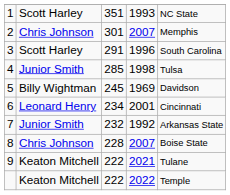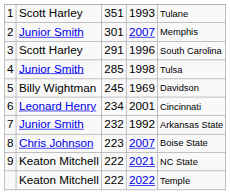1 | column 5: NC State -> Tulane
2 | column 2: Chris Johnson -> Junior Smith
8 | column 3: 228 -> 223
9 | column 5: Tulane -> NC State
